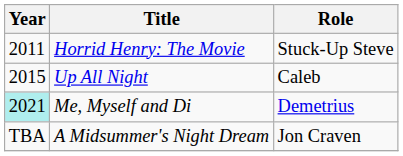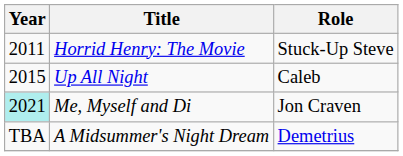Me, Myself and Di | Role: Demetrius -> Jon Craven
A Midsummer's Night Dream | Role: Jon Craven -> Demetrius
